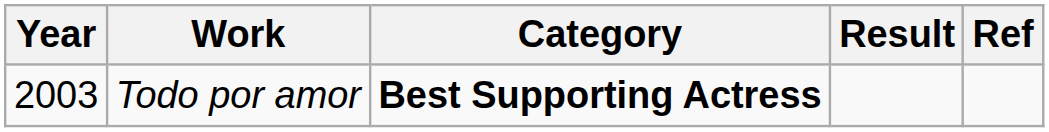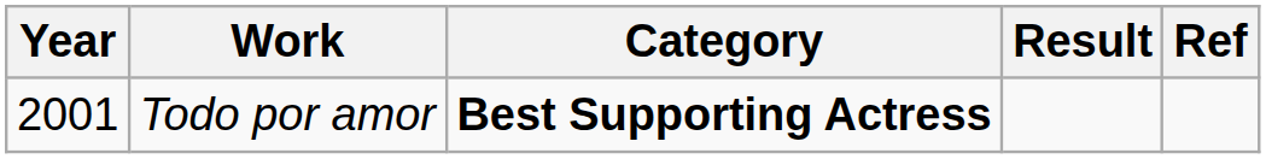Todo por amor | Year: 2003 -> 2001
